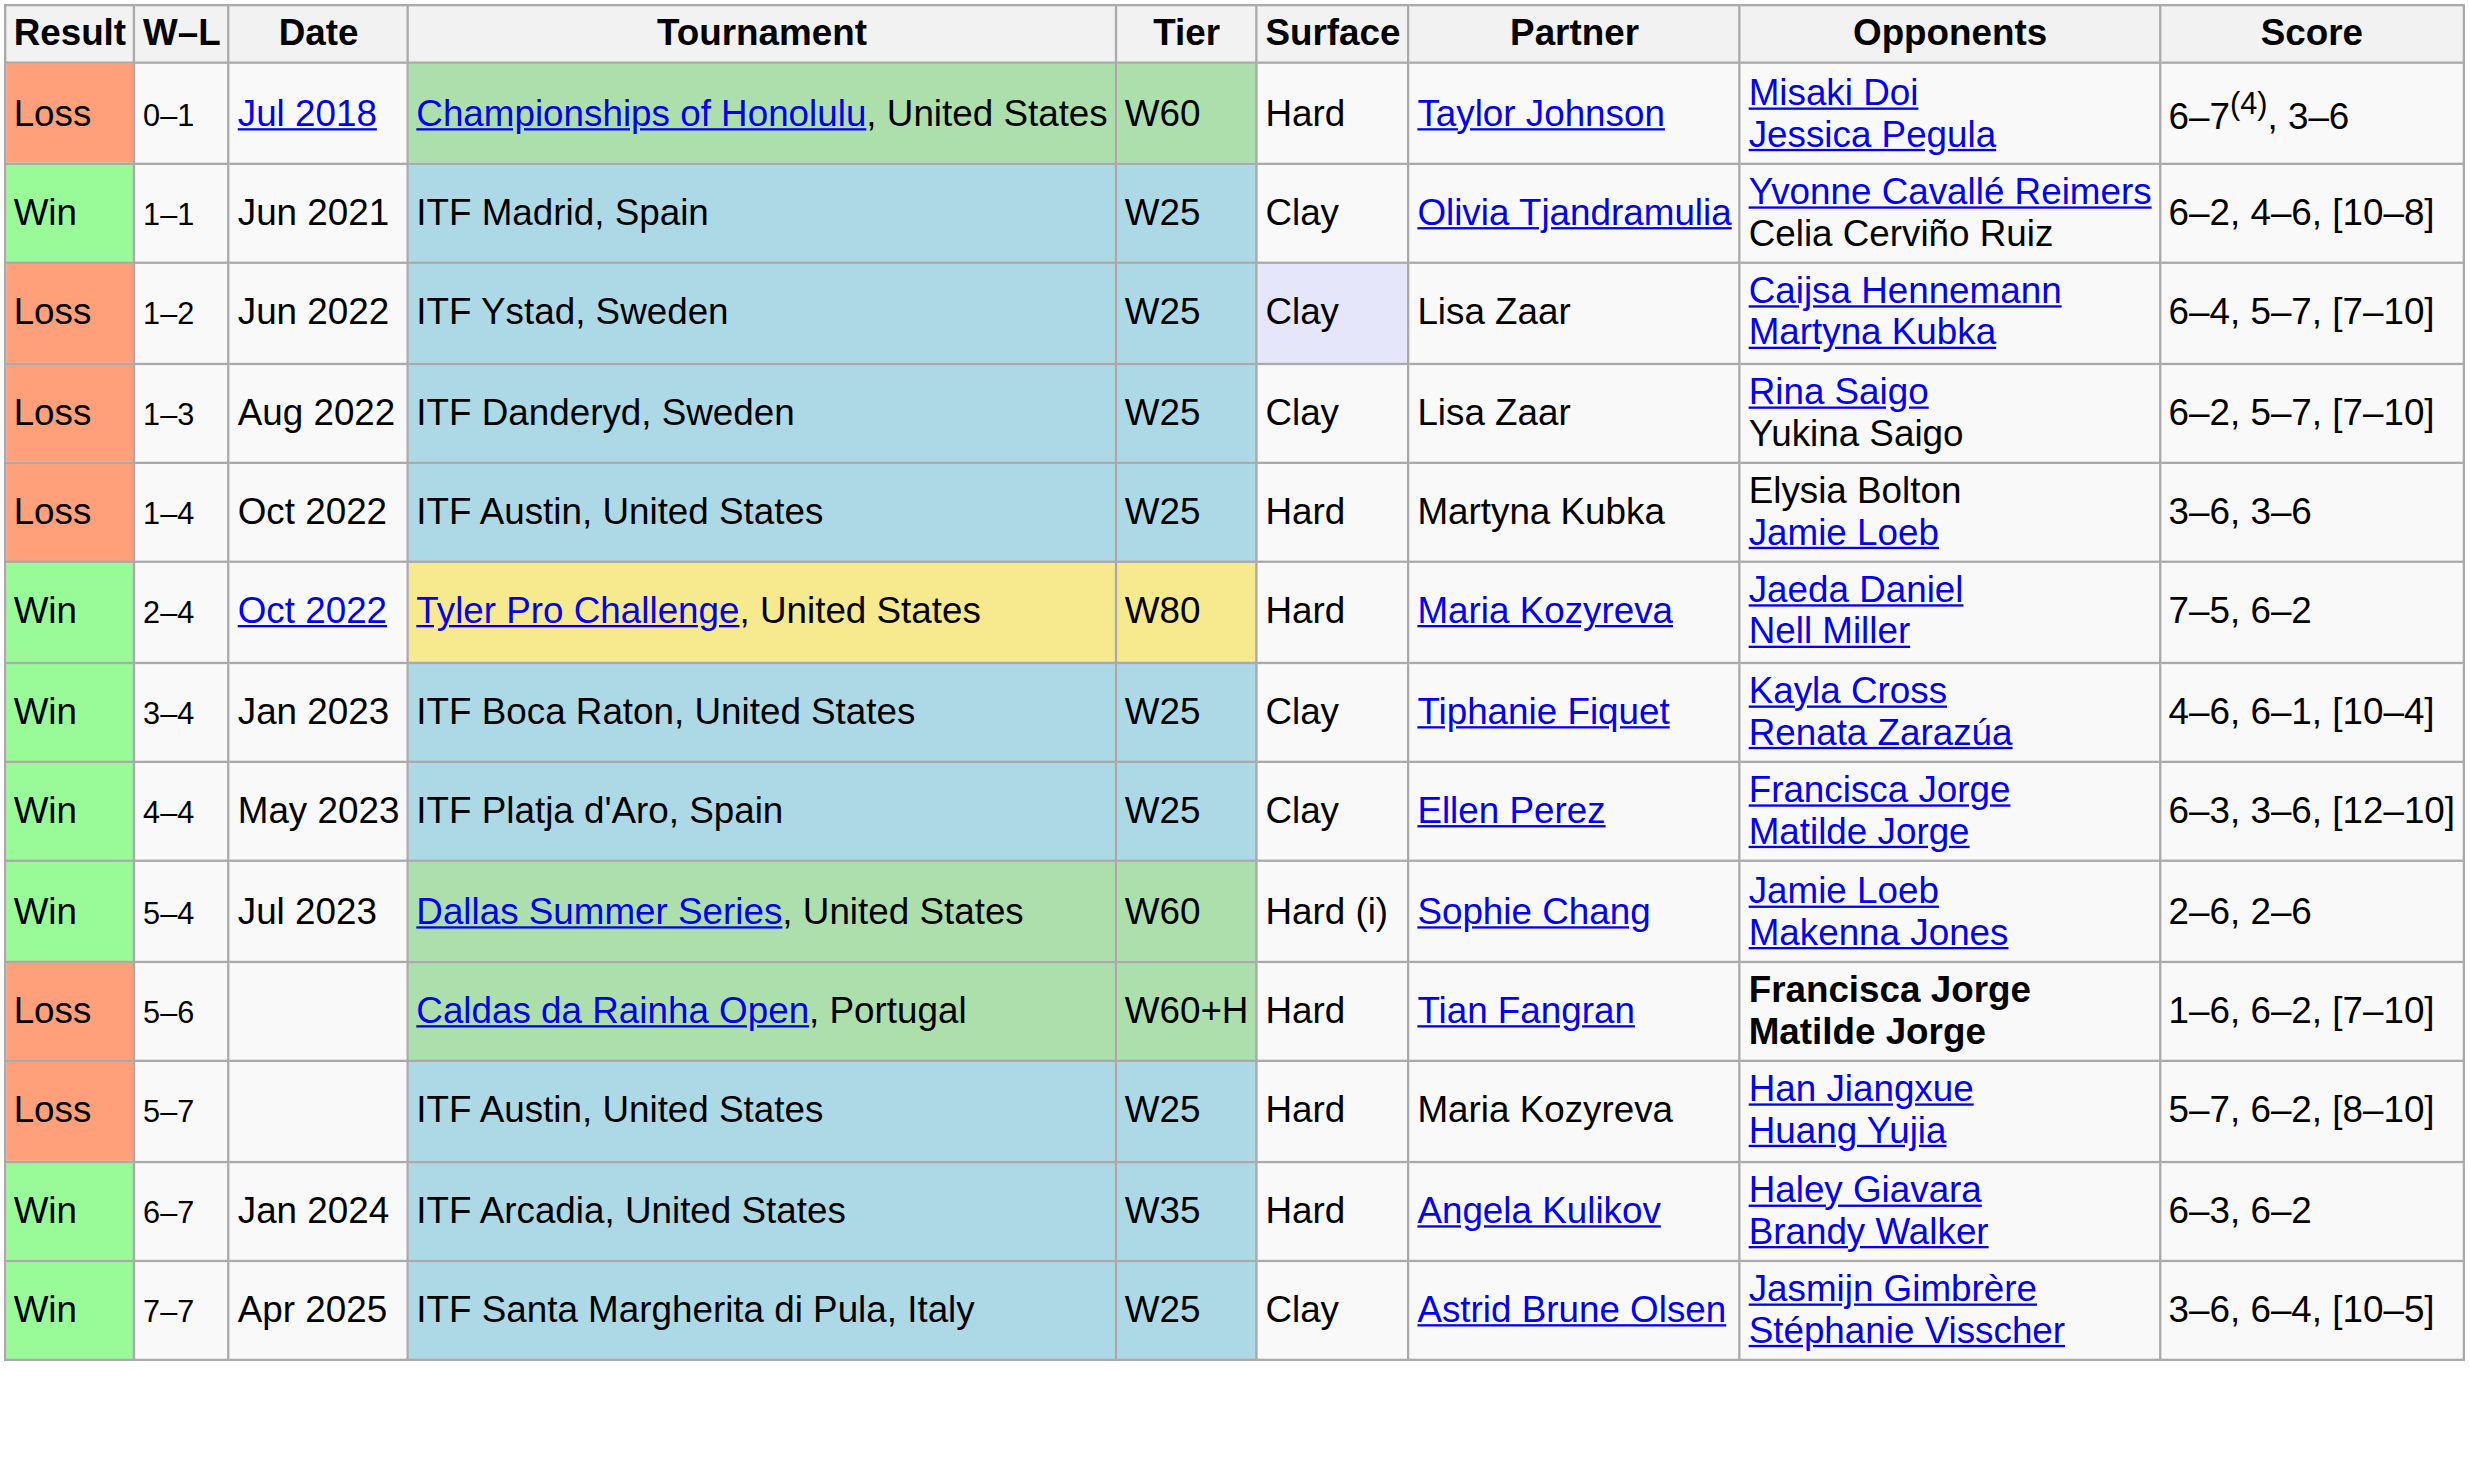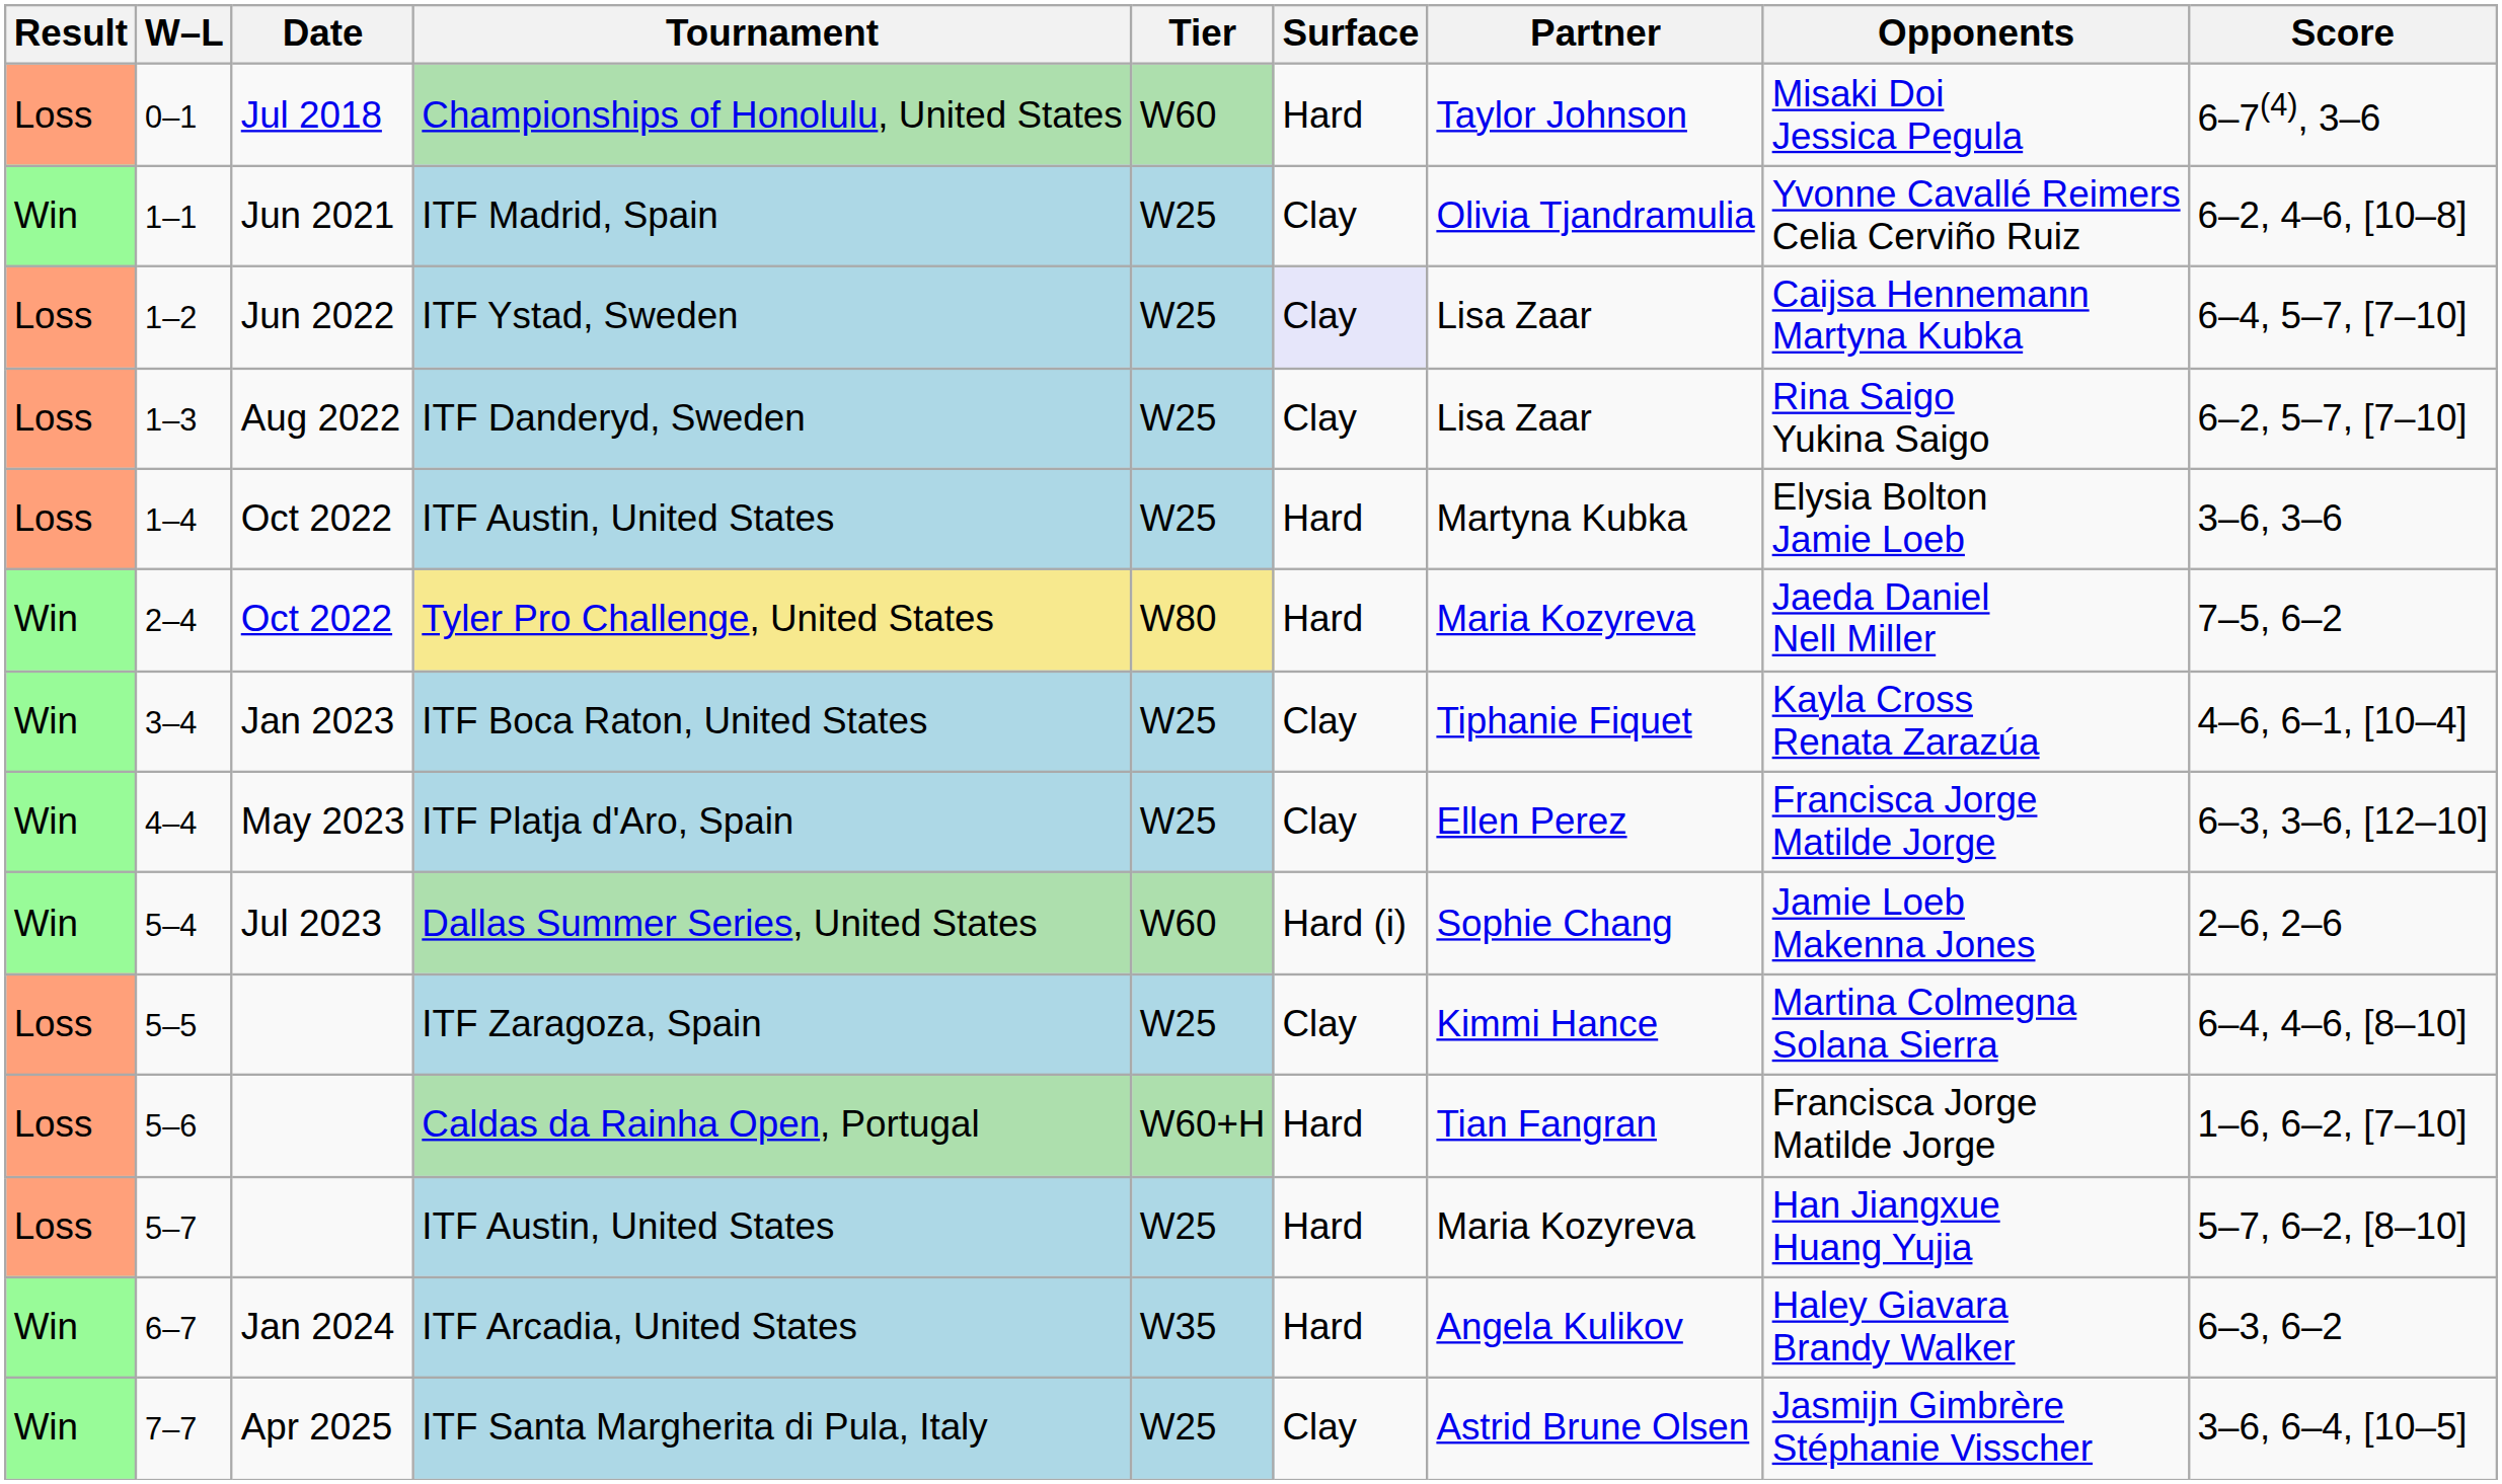+ row: Loss | 5–5 | ITF Zaragoza, Spain | W25 | Clay | Kimmi Hance | Martina Colmegna Solana Sierra | 6–4, 4–6, [8–10]
Caldas da Rainha Open, Portugal | Opponents: bold -> normal
